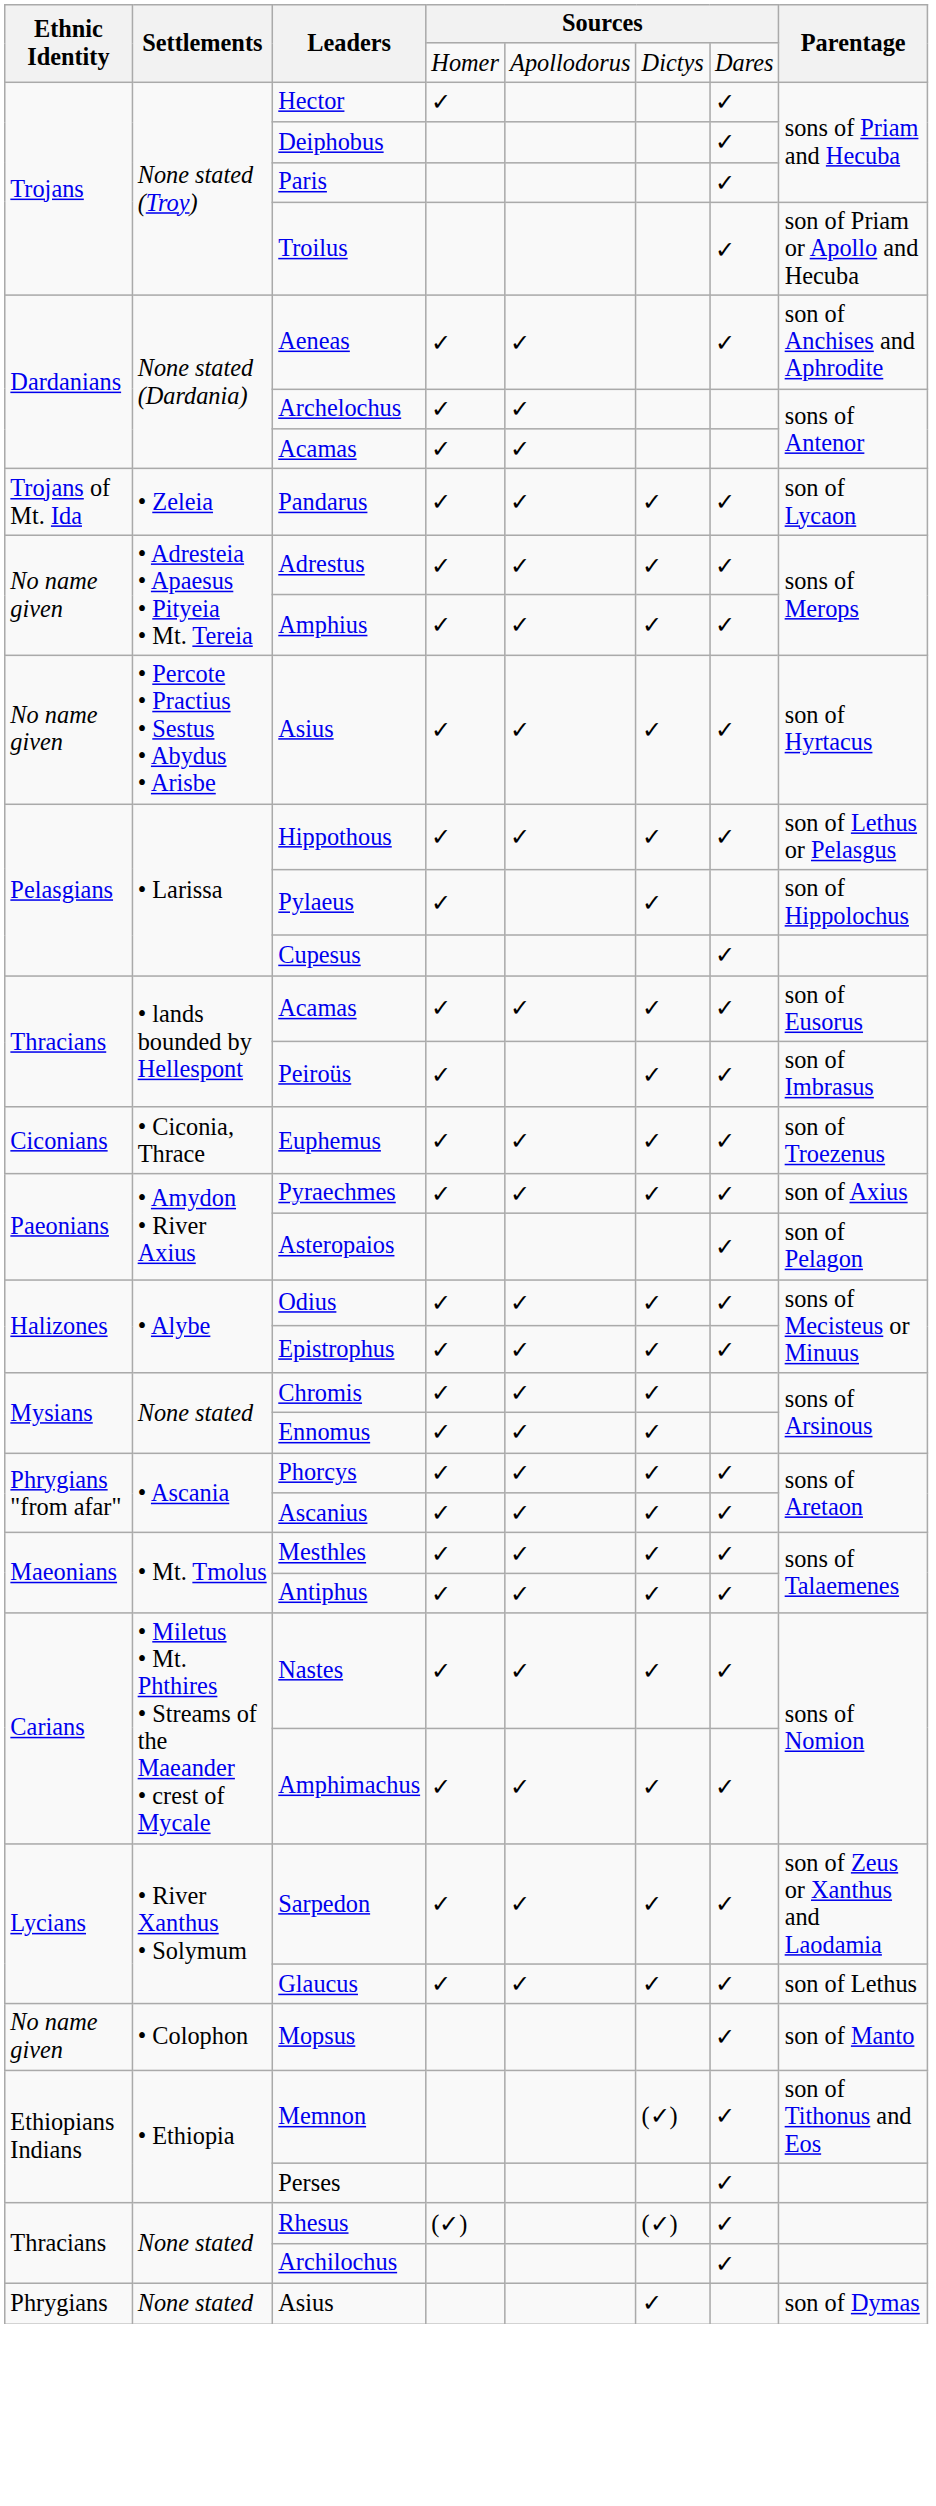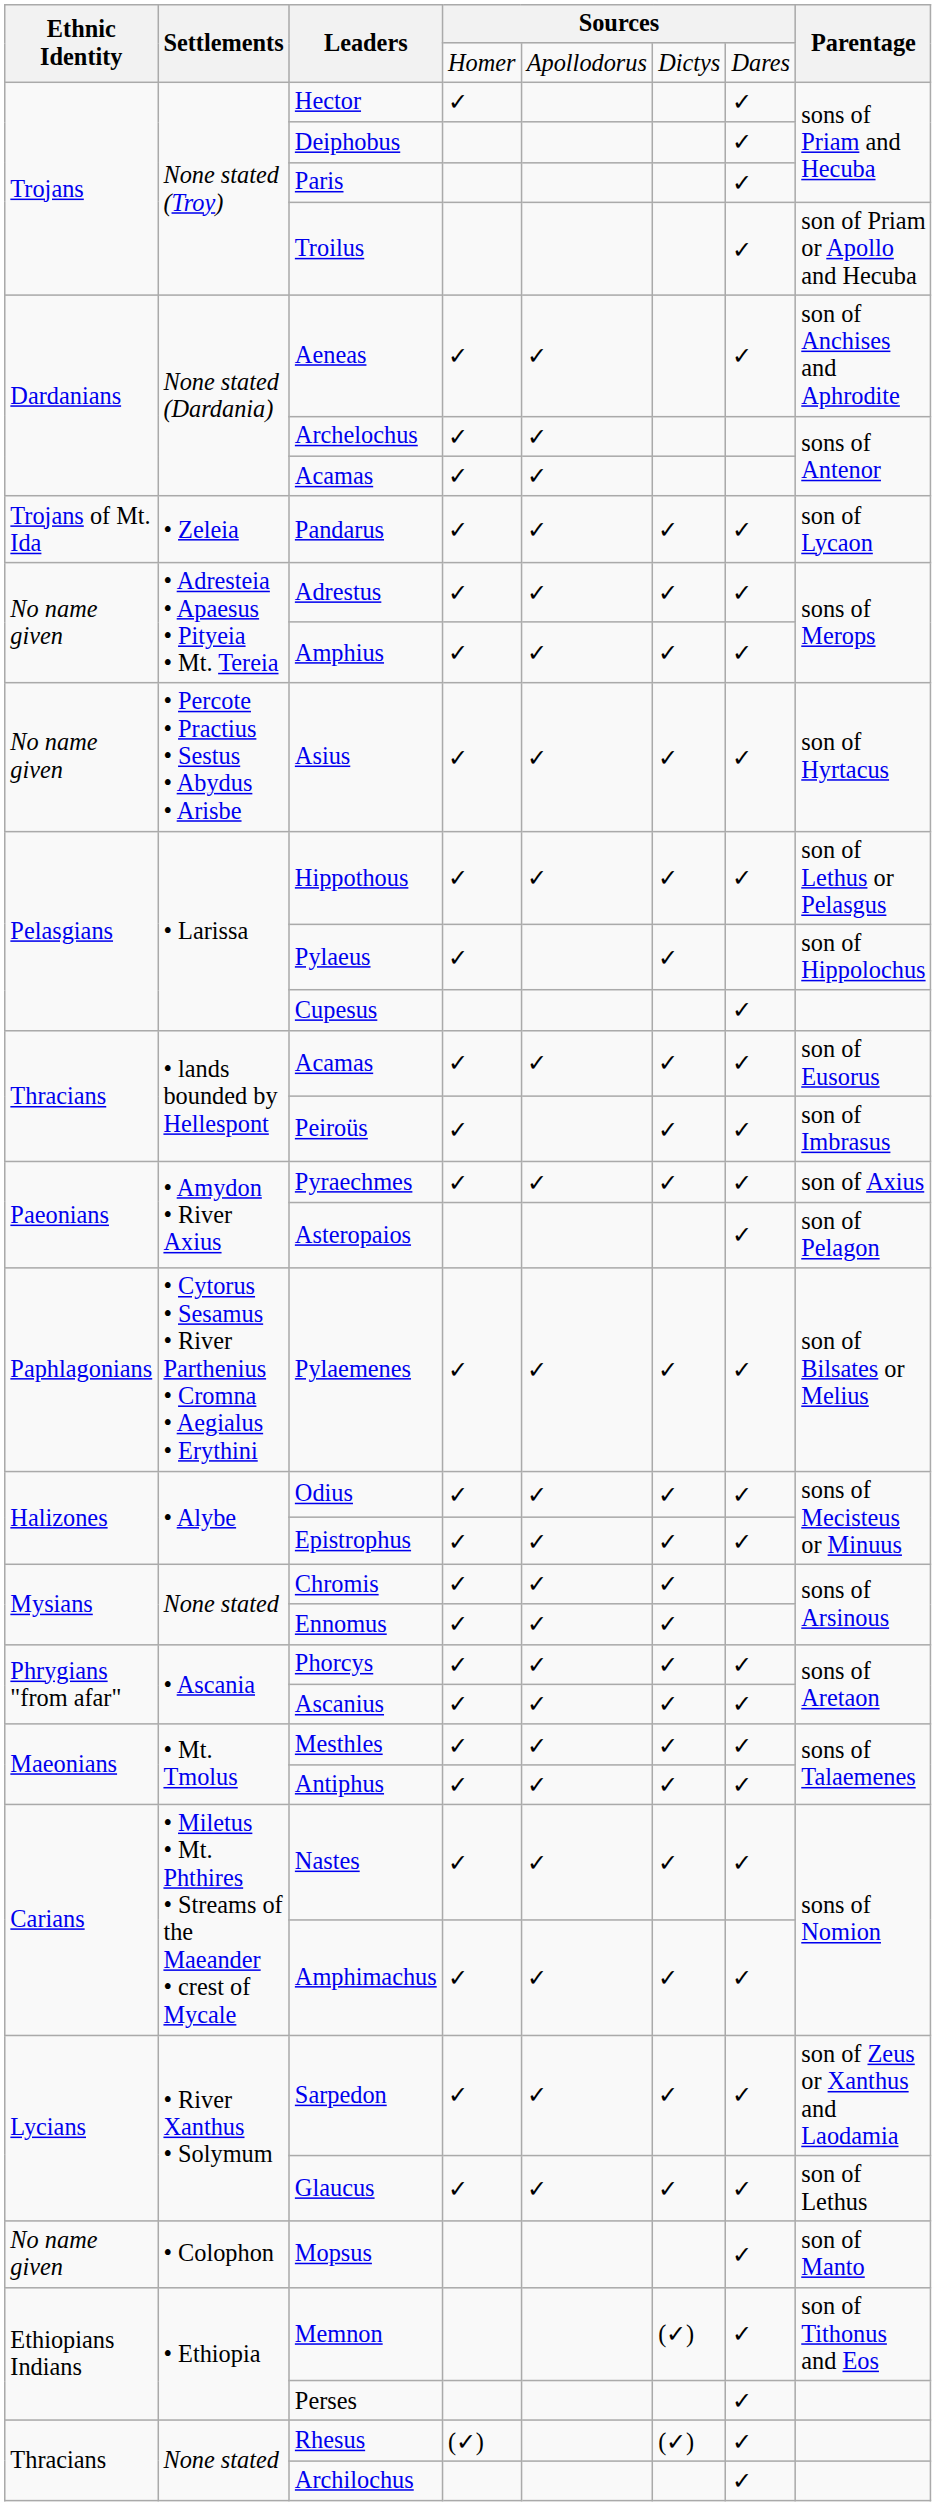- row: Ciconians | • Ciconia, Thrace | Euphemus | ✓ | ✓ | ✓ | ✓ | son of Troezenus
+ row: Paphlagonians | • Cytorus • Sesamus • River Parthenius • Cromna • Aegialus • Erythini | Pylaemenes | ✓ | ✓ | ✓ | ✓ | son of Bilsates or Melius
- row: Phrygians | None stated | Asius | ✓ | son of Dymas
